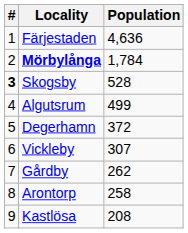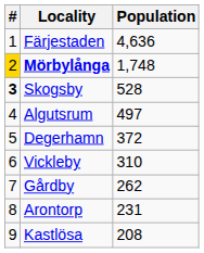Mörbylånga | #: no background -> gold background
Mörbylånga | Population: 1,784 -> 1,748
Algutsrum | Population: 499 -> 497
Vickleby | Population: 307 -> 310
Arontorp | Population: 258 -> 231
